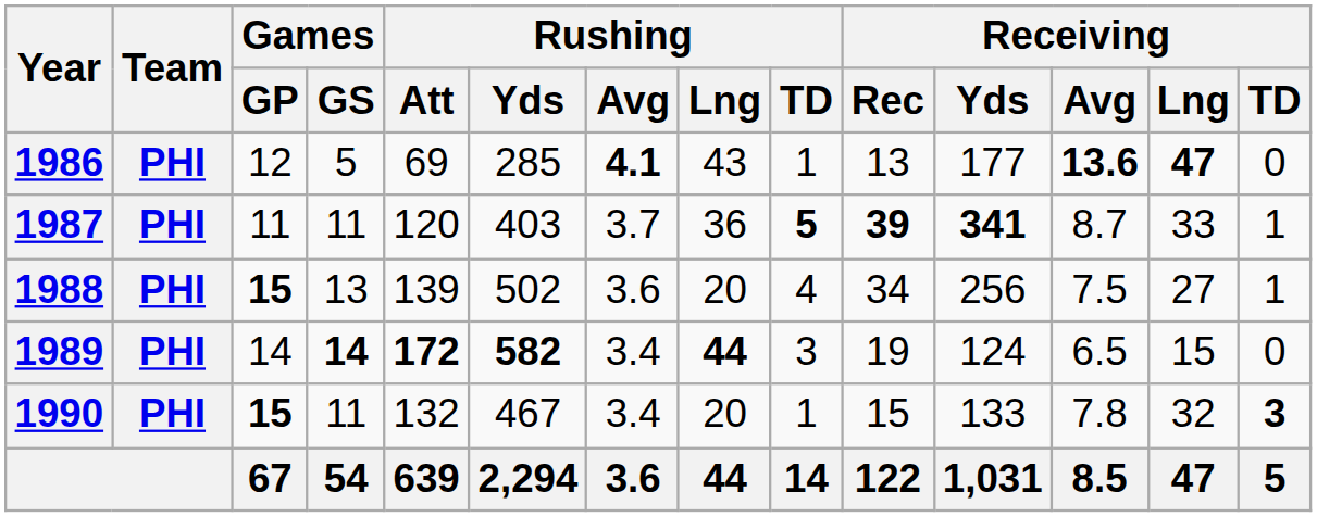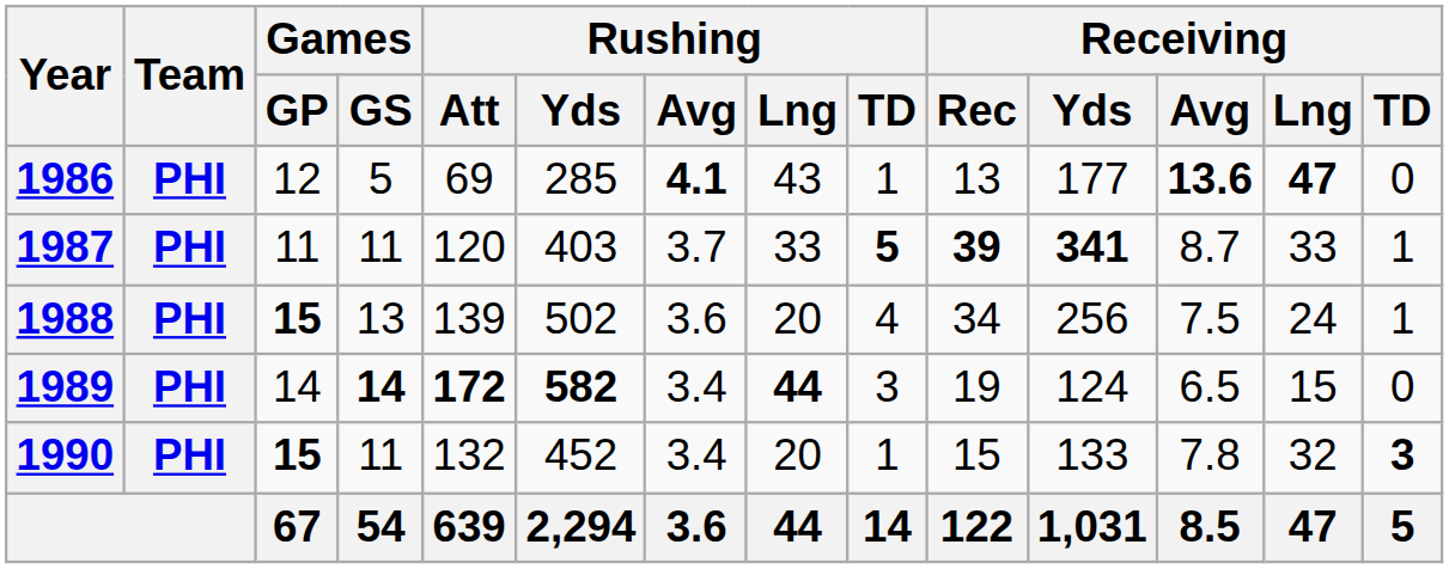1987 | Rushing / Lng: 36 -> 33
1988 | Receiving / Lng: 27 -> 24
1990 | Rushing / Yds: 467 -> 452
